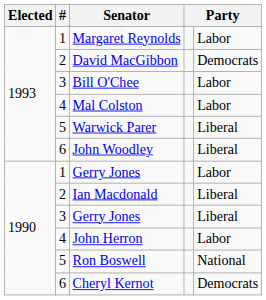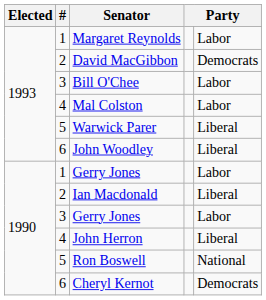3 / Gerry Jones | column 5: Liberal -> Labor
John Herron | column 5: Labor -> Liberal
